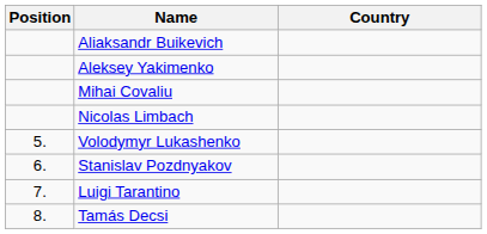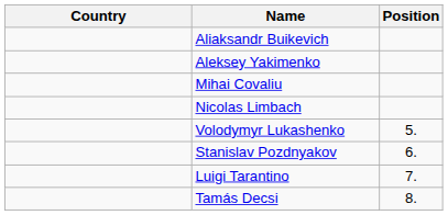columns swapped: Position <-> Country
